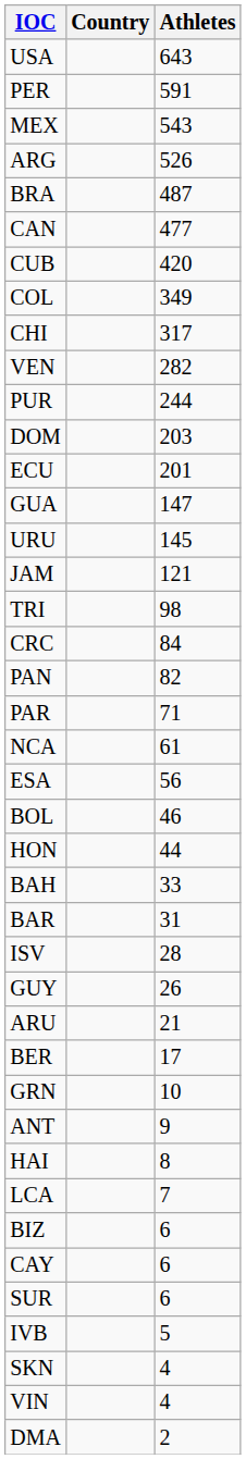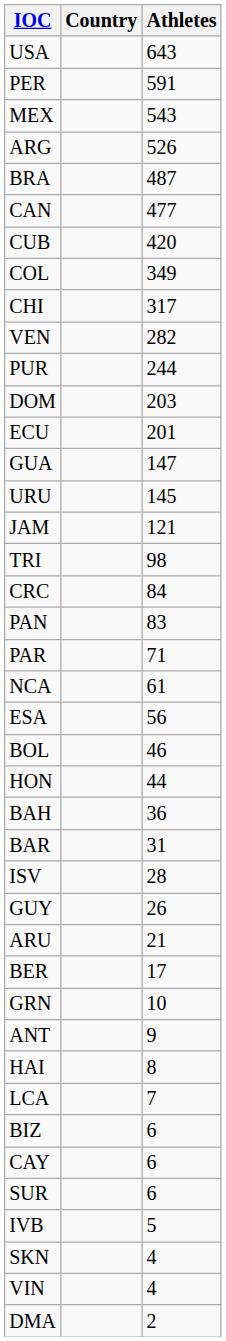PAN | Athletes: 82 -> 83
BAH | Athletes: 33 -> 36
